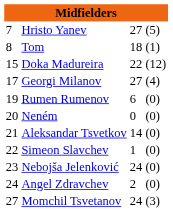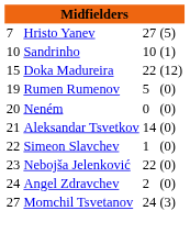- row: 8 | Tom | 18 | (1)
+ row: 10 | Sandrinho | 10 | (1)
- row: 17 | Georgi Milanov | 27 | (4)
Rumen Rumenov | column 3: 6 -> 5
Nebojša Jelenković | column 3: 24 -> 22
